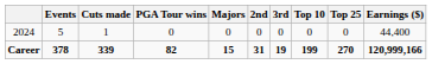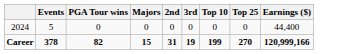- column: Cuts made | 1 | 339
